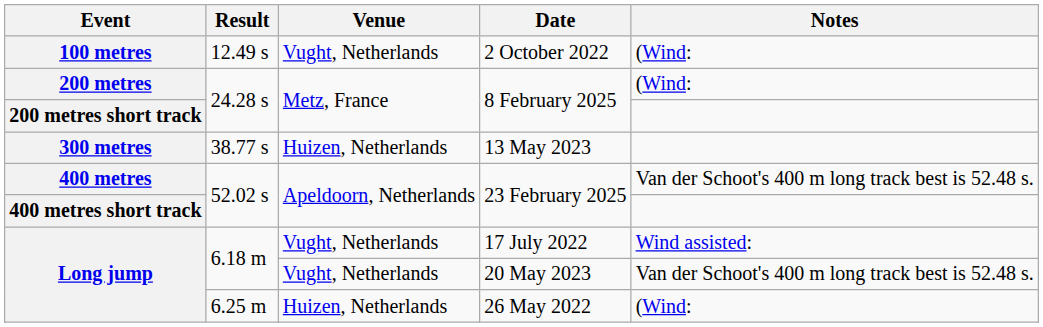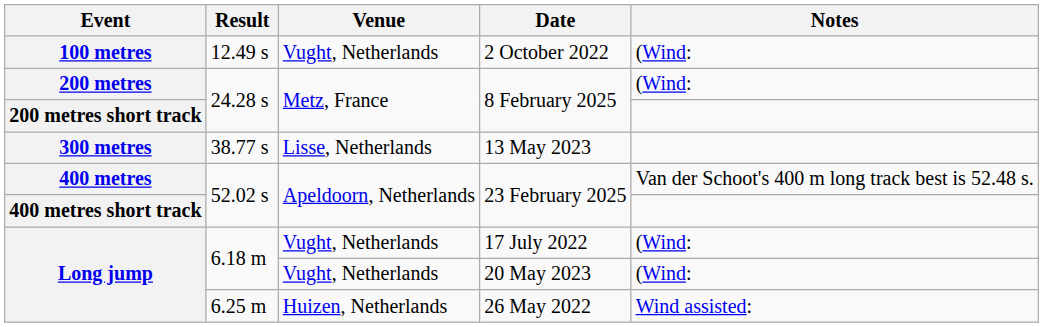300 metres | Venue: Huizen, Netherlands -> Lisse, Netherlands
Long jump / 17 July 2022 | Notes: Wind assisted: -> (Wind:
Long jump / 20 May 2023 | Notes: Van der Schoot's 400 m long track best is 52.48 s. -> (Wind:
Long jump / 26 May 2022 | Notes: (Wind: -> Wind assisted:
